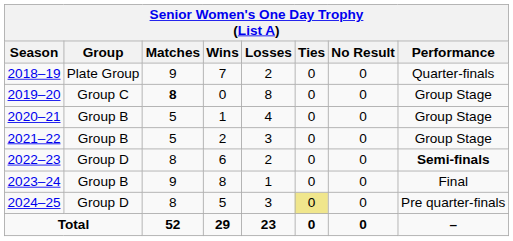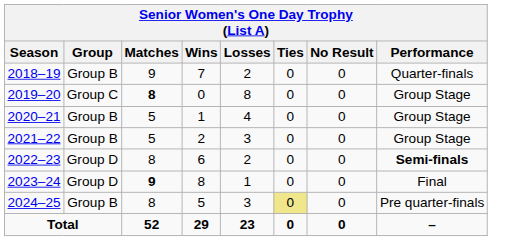2018–19 | Group: Plate Group -> Group B
2023–24 | Group: Group B -> Group D
2023–24 | Matches: normal -> bold
2024–25 | Group: Group D -> Group B
